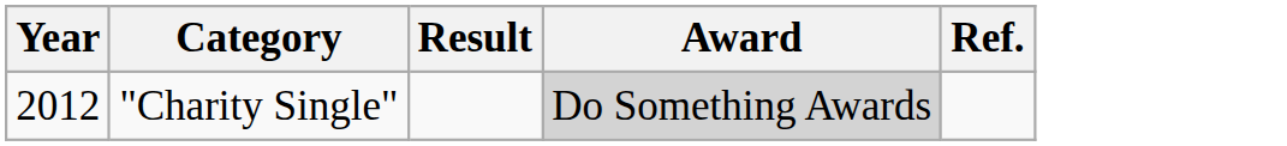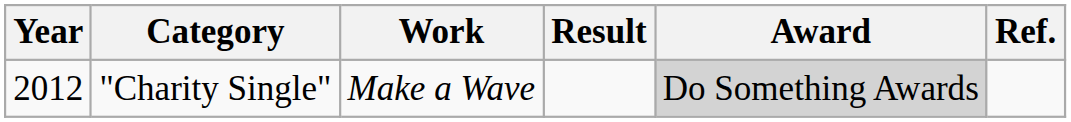+ column: Work | Make a Wave
